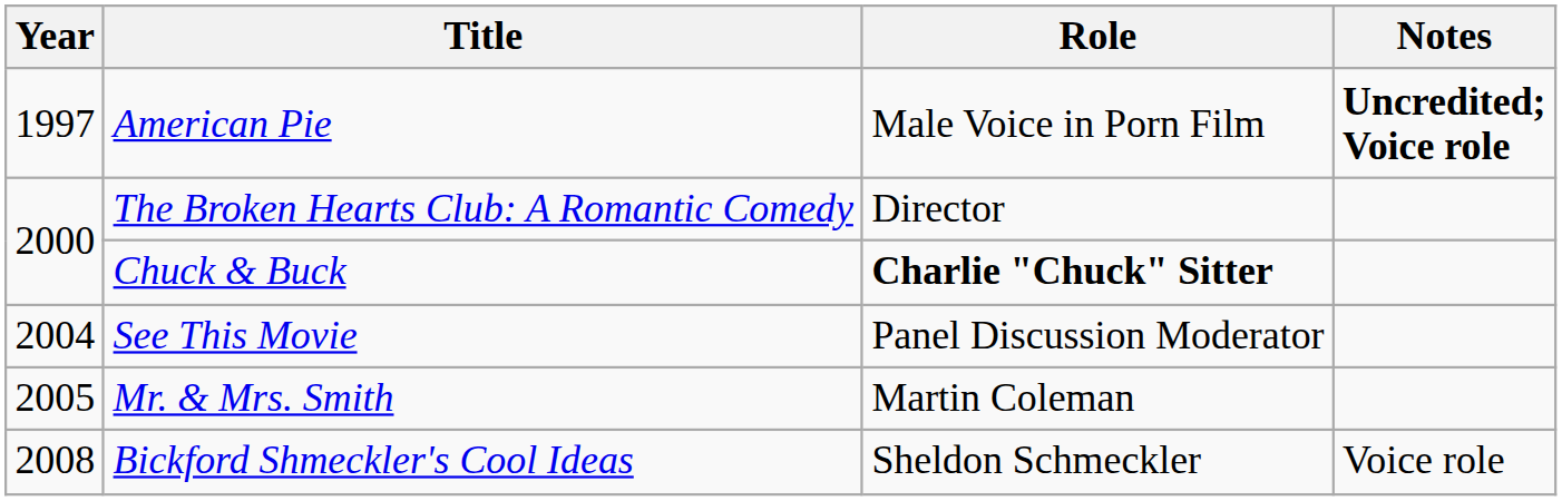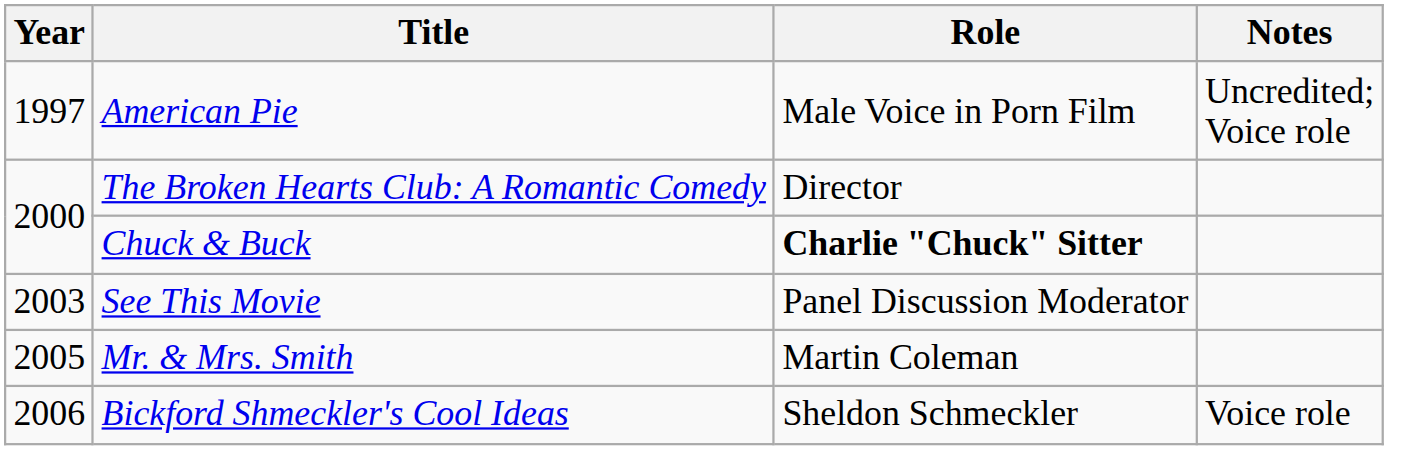American Pie | Notes: bold -> normal
See This Movie | Year: 2004 -> 2003
Bickford Shmeckler's Cool Ideas | Year: 2008 -> 2006
